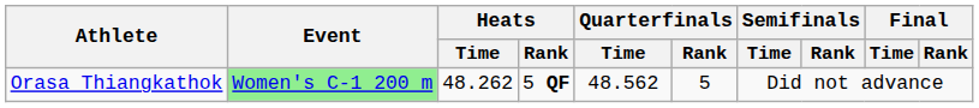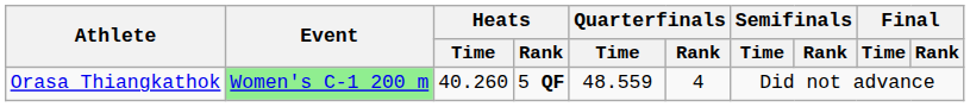Orasa Thiangkathok | Heats / Time: 48.262 -> 40.260
Orasa Thiangkathok | Quarterfinals / Time: 48.562 -> 48.559
Orasa Thiangkathok | Quarterfinals / Rank: 5 -> 4
